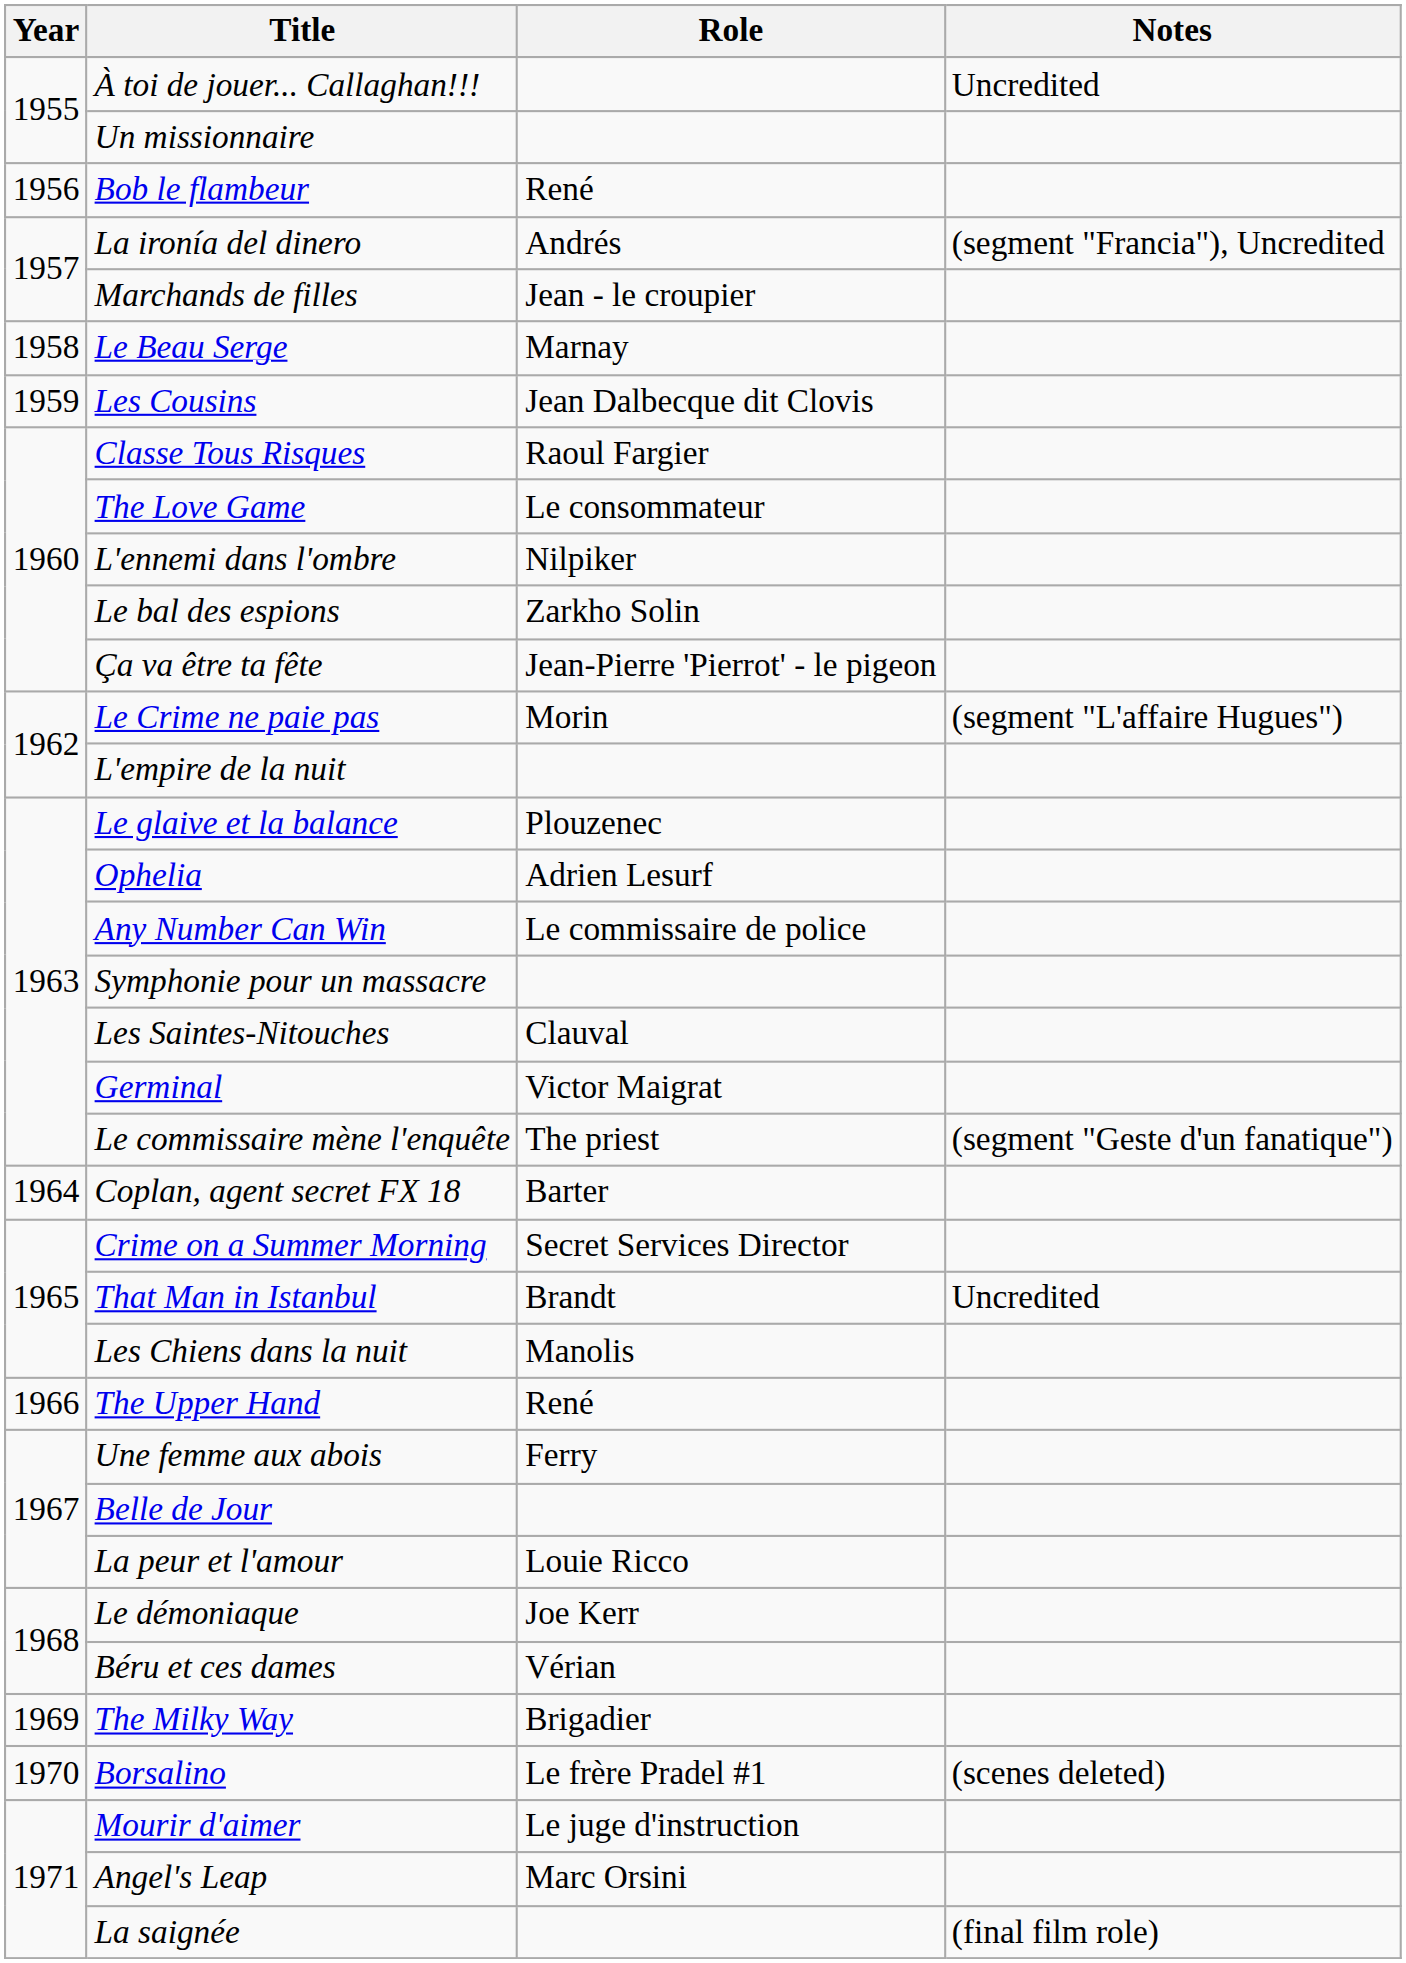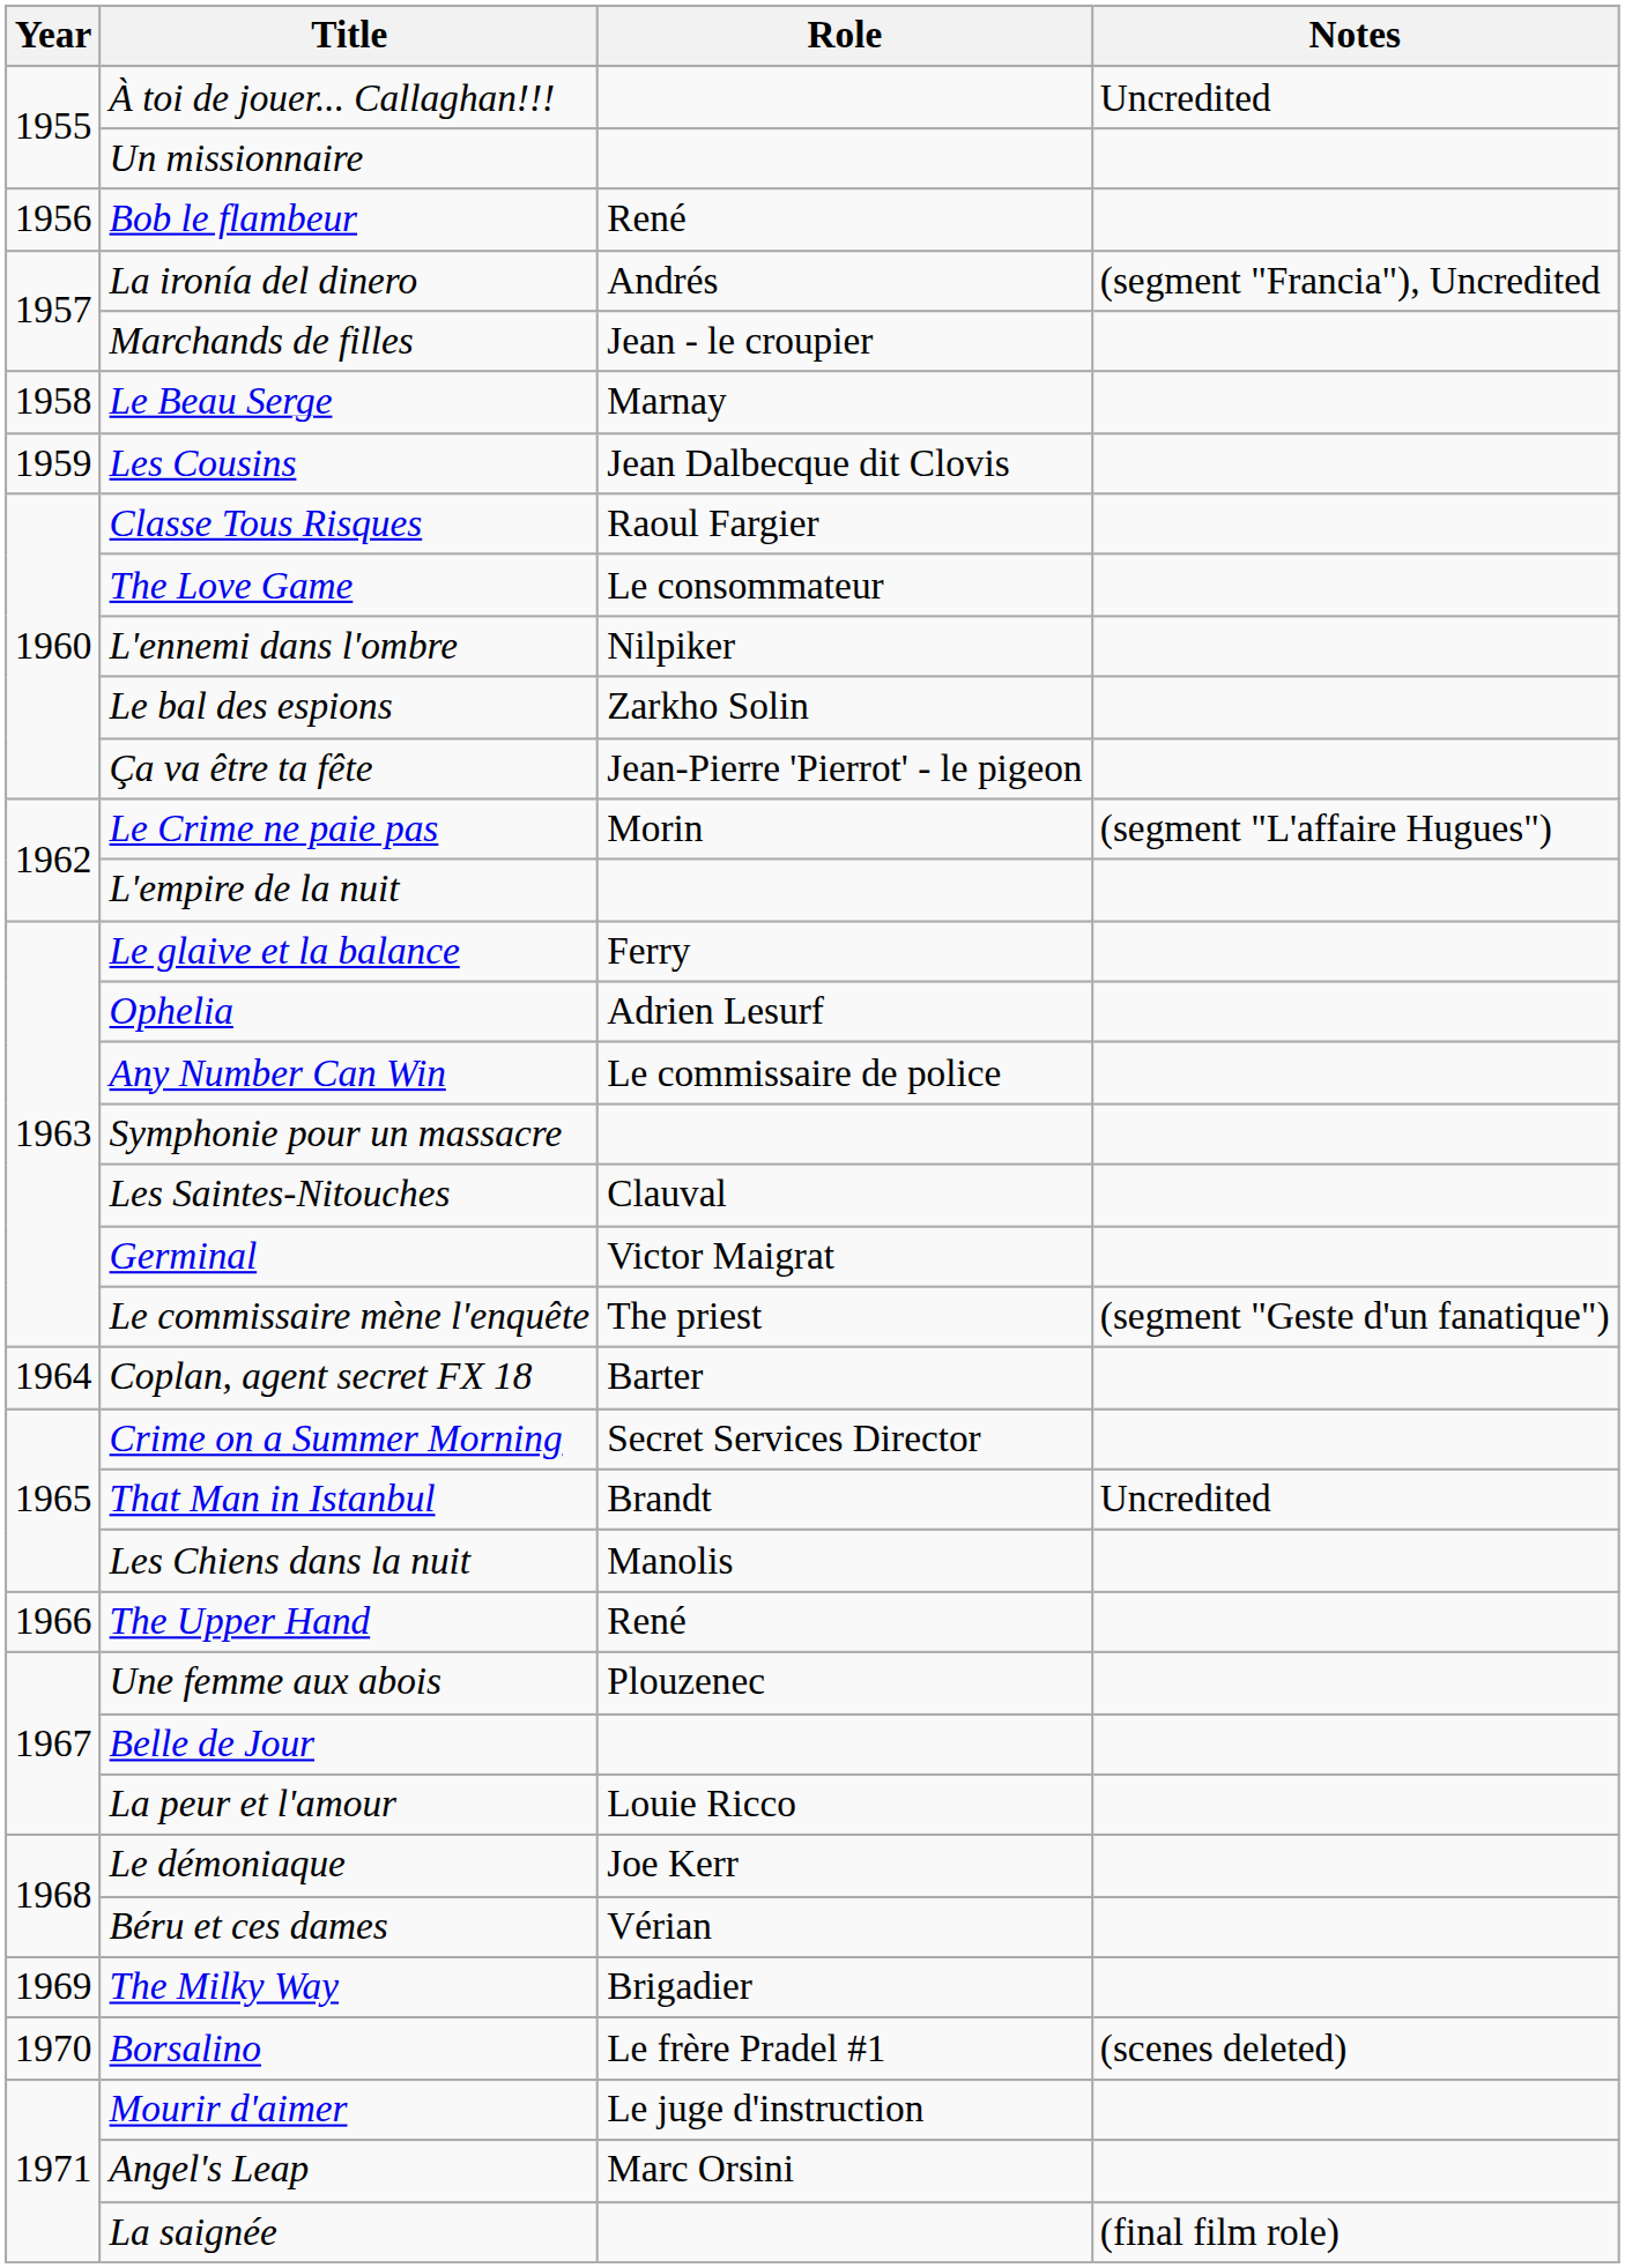Le glaive et la balance | Role: Plouzenec -> Ferry
Une femme aux abois | Role: Ferry -> Plouzenec
